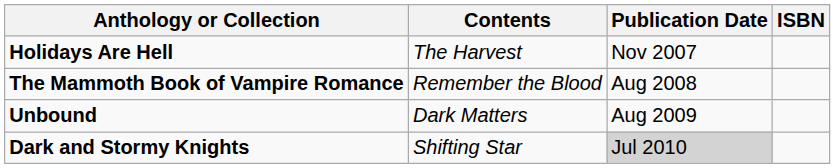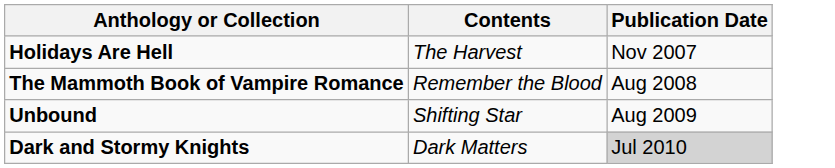- column: ISBN
Unbound | Contents: Dark Matters -> Shifting Star
Dark and Stormy Knights | Contents: Shifting Star -> Dark Matters
